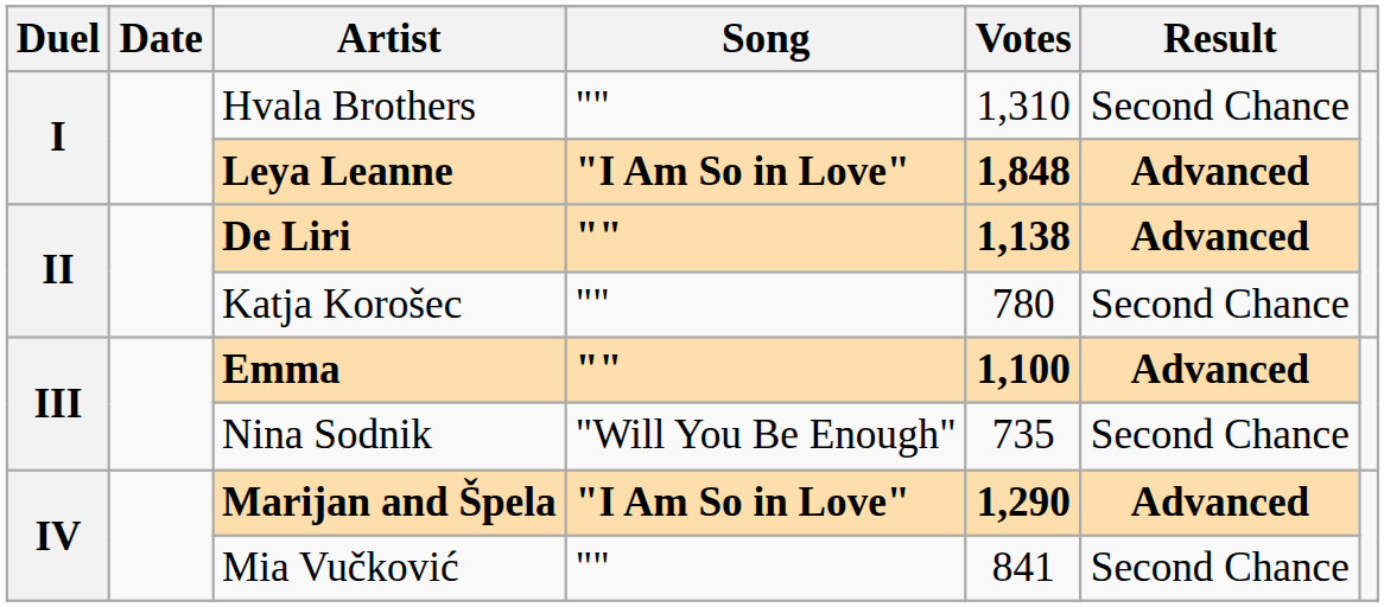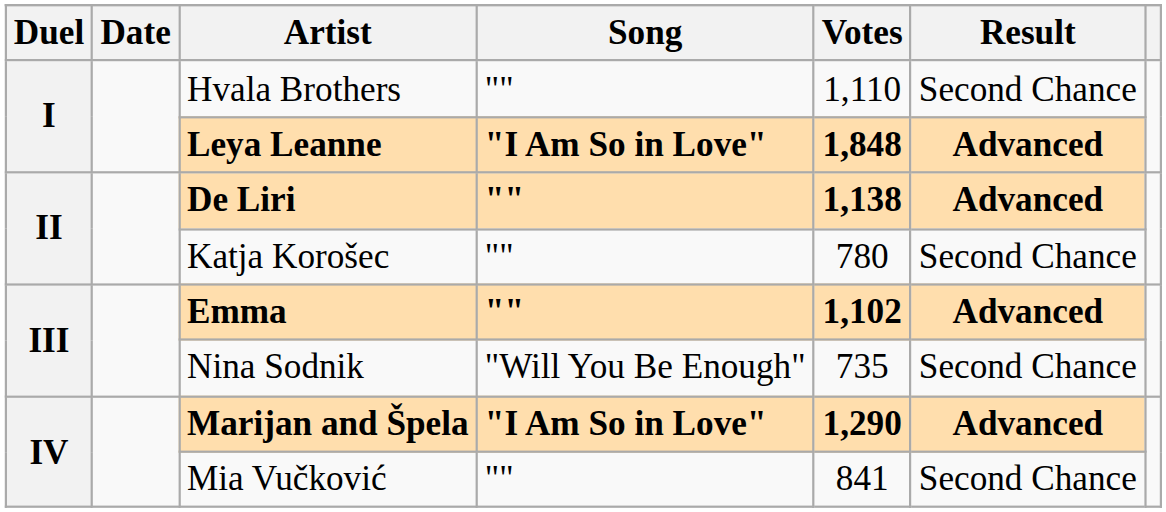Hvala Brothers | Votes: 1,310 -> 1,110
Emma | Votes: 1,100 -> 1,102
